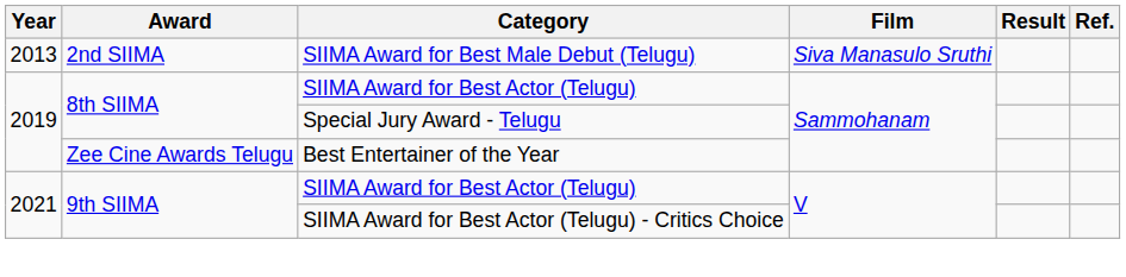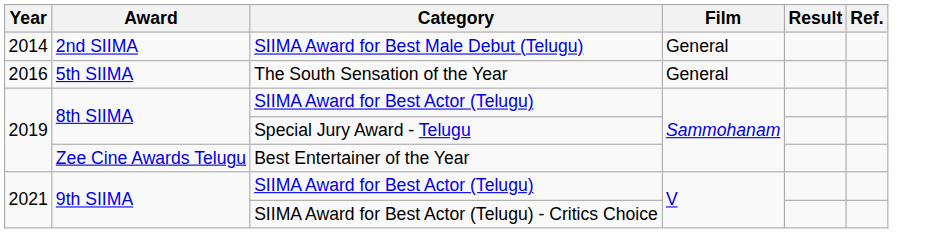SIIMA Award for Best Male Debut (Telugu) | Year: 2013 -> 2014
SIIMA Award for Best Male Debut (Telugu) | Film: Siva Manasulo Sruthi -> General
+ row: 2016 | 5th SIIMA | The South Sensation of the Year | General
